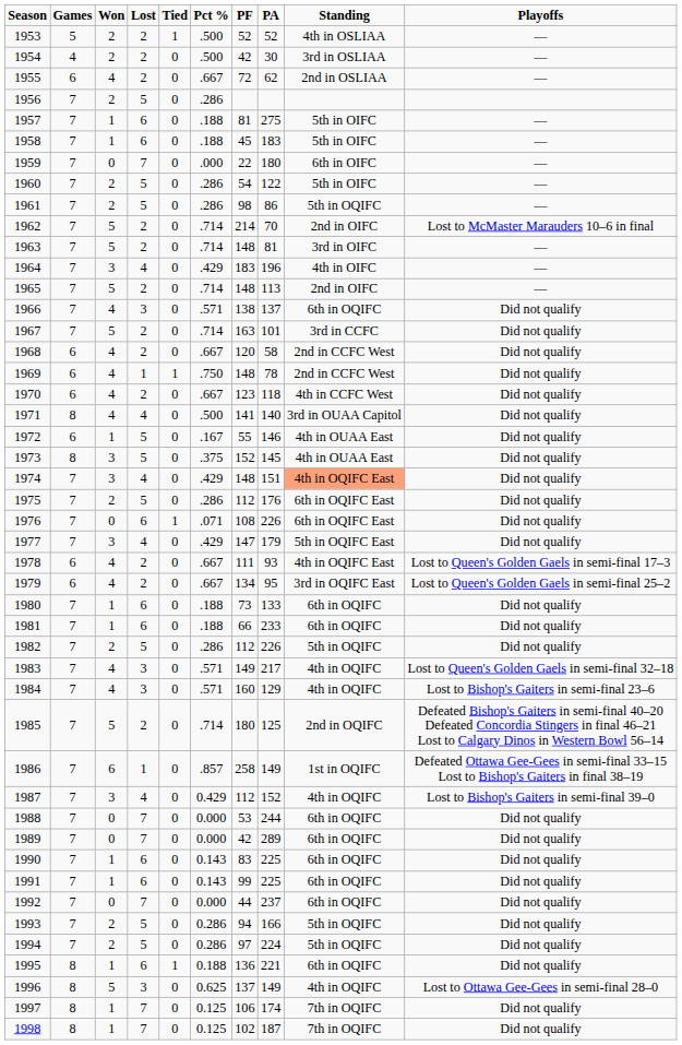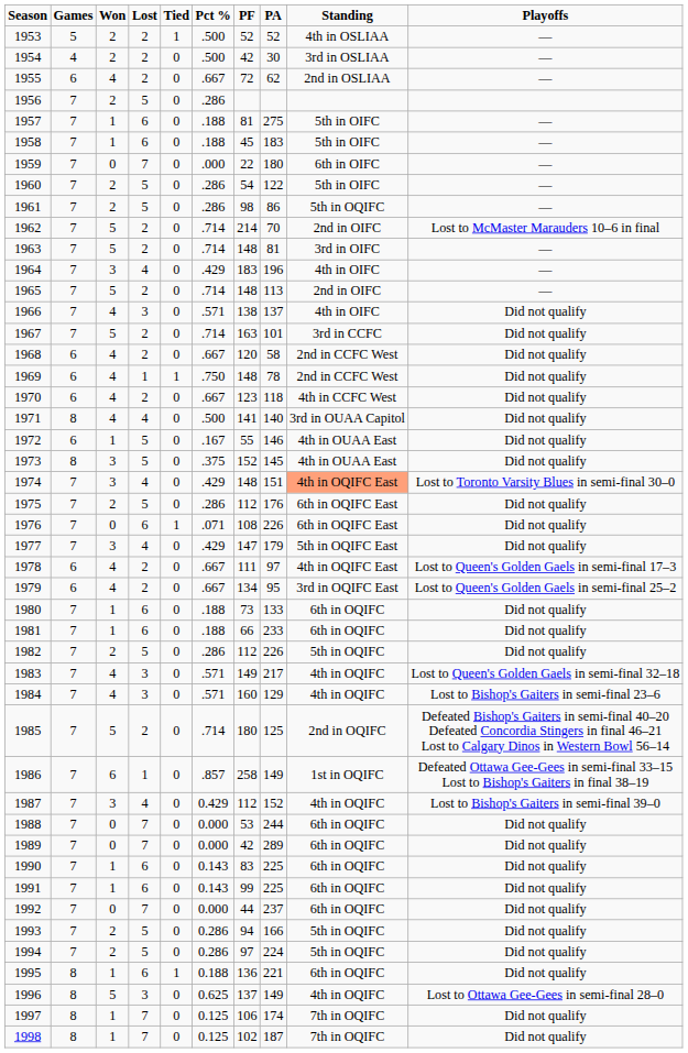1966 | Standing: 6th in OQIFC -> 4th in OIFC
1974 | Playoffs: Did not qualify -> Lost to Toronto Varsity Blues in semi-final 30–0
1978 | PA: 93 -> 97
